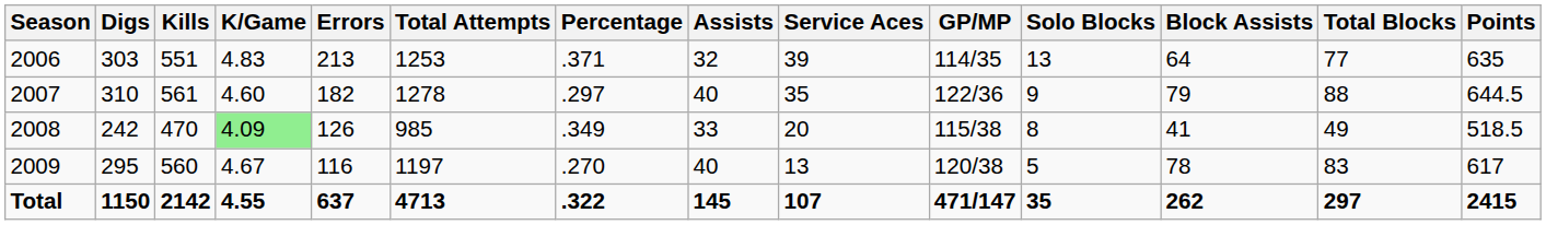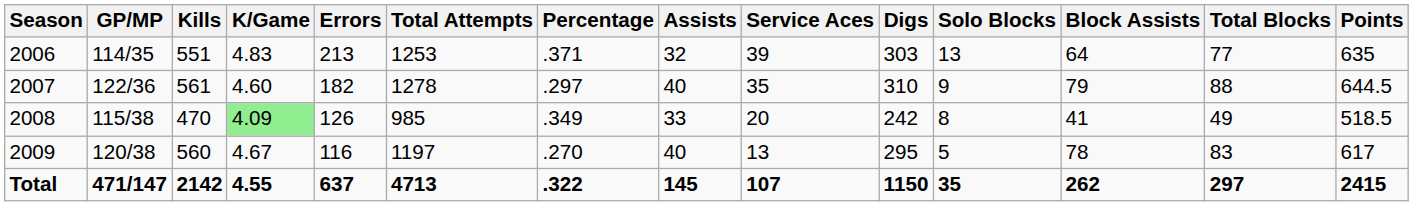columns swapped: GP/MP <-> Digs
